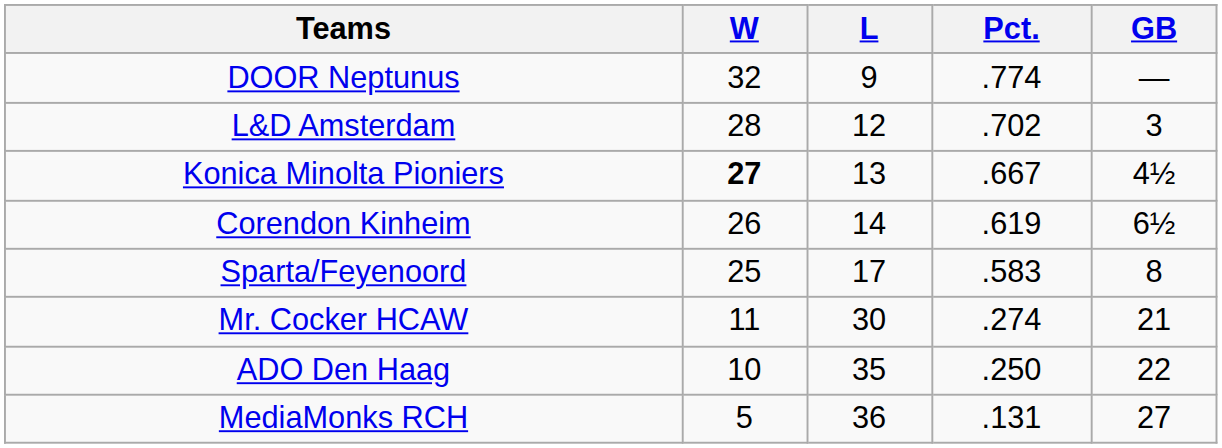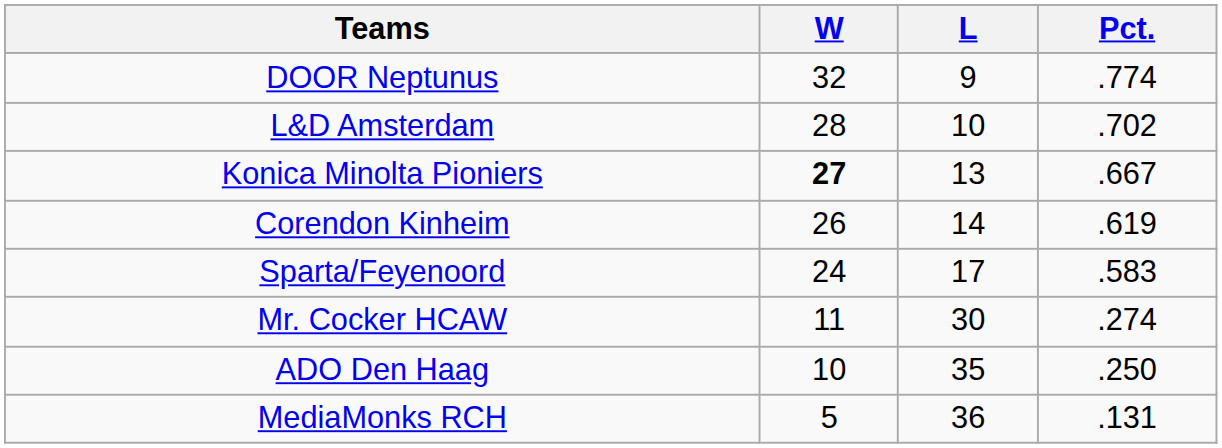- column: GB | — | 3 | 4½ | 6½ | 8 | 21 | 22 | 27
L&D Amsterdam | L: 12 -> 10
Sparta/Feyenoord | W: 25 -> 24
